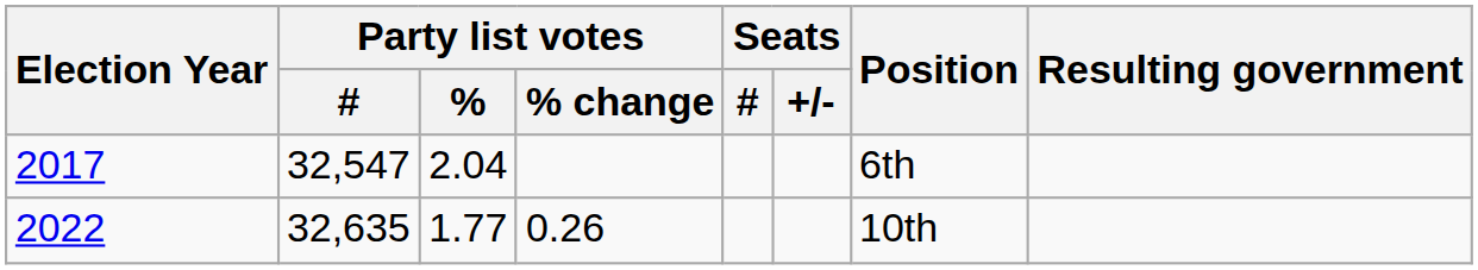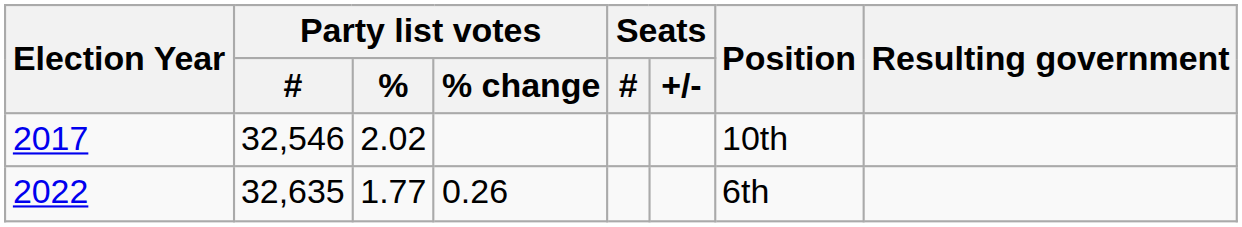2017 | Party list votes / #: 32,547 -> 32,546
2017 | Party list votes / %: 2.04 -> 2.02
2017 | Position: 6th -> 10th
2022 | Position: 10th -> 6th
